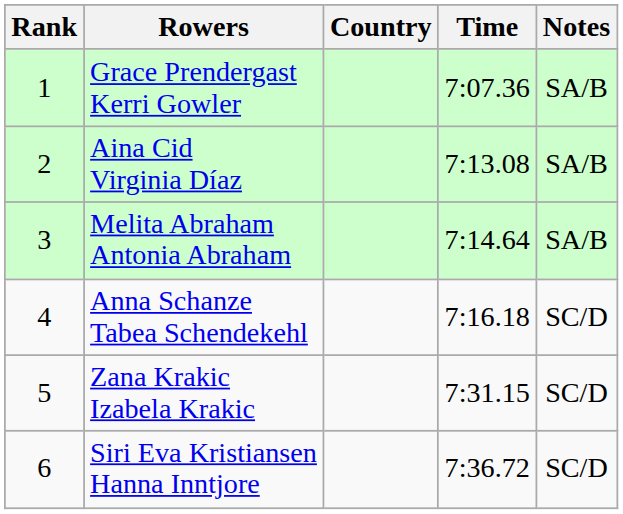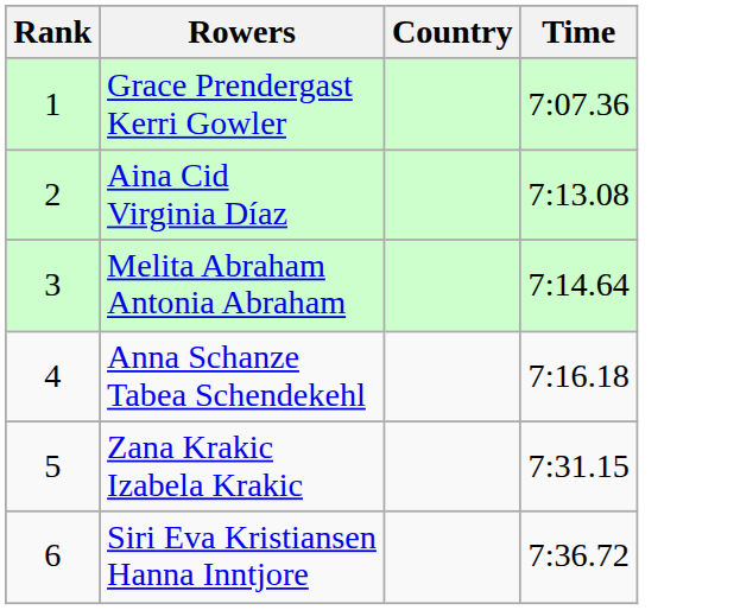- column: Notes | SA/B | SA/B | SA/B | SC/D | SC/D | SC/D
